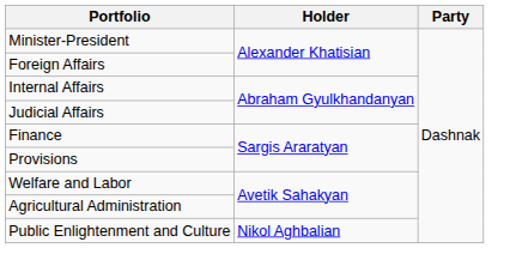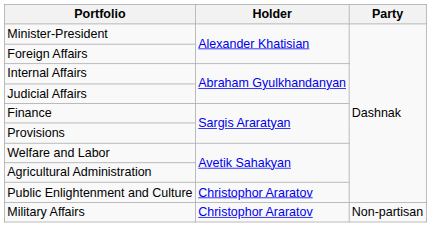Public Enlightenment and Culture | Holder: Nikol Aghbalian -> Christophor Araratov
+ row: Military Affairs | Christophor Araratov | Non-partisan
